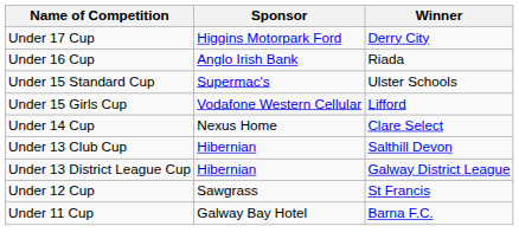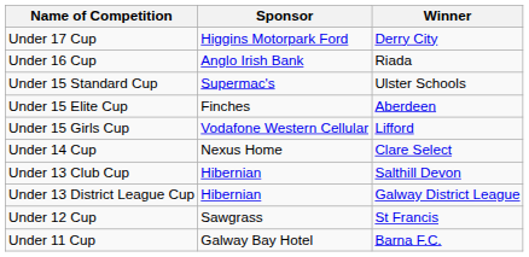+ row: Under 15 Elite Cup | Finches | Aberdeen
